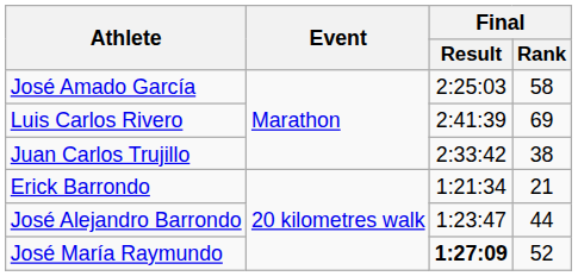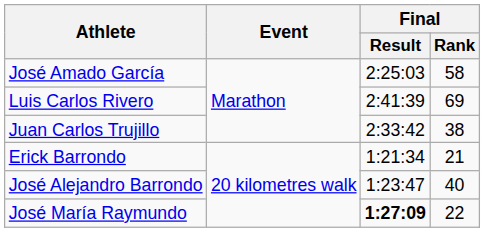José Alejandro Barrondo | Final / Rank: 44 -> 40
José María Raymundo | Final / Rank: 52 -> 22
